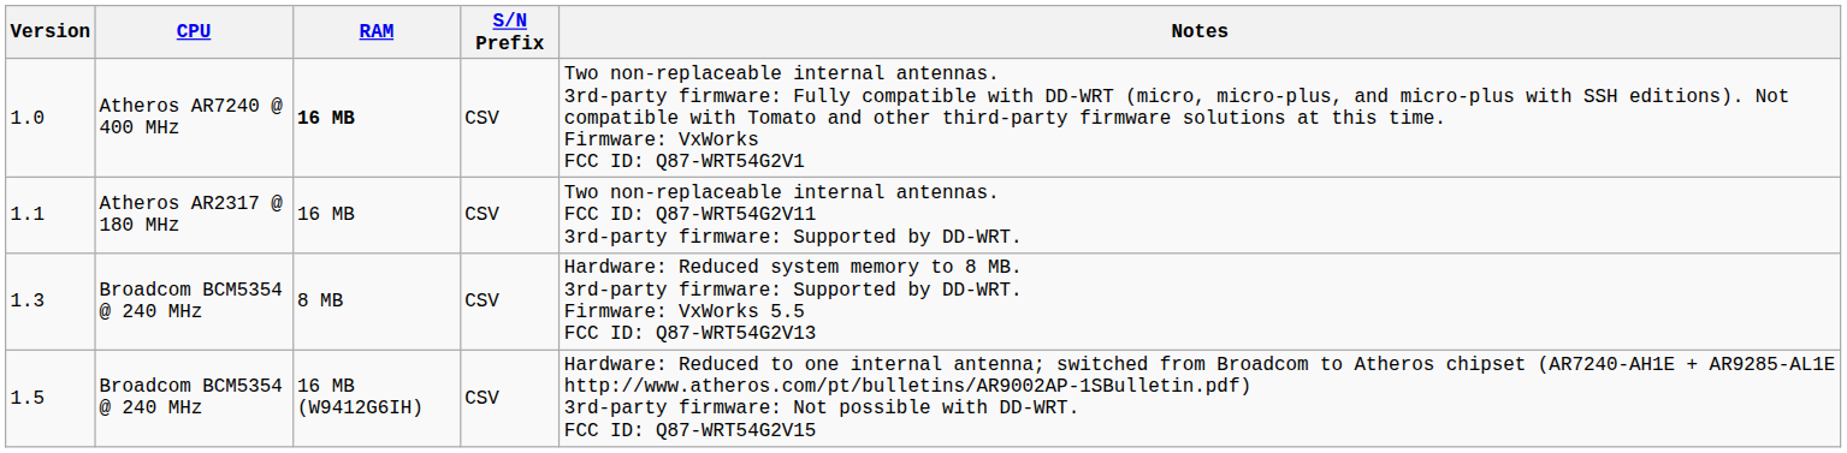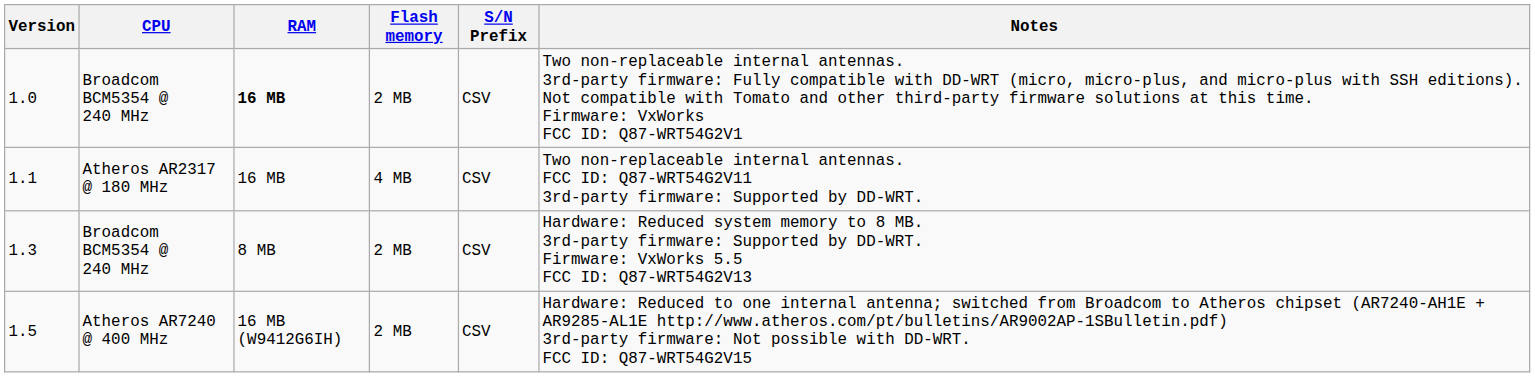+ column: Flash memory | 2 MB | 4 MB | 2 MB | 2 MB
1.0 | CPU: Atheros AR7240 @ 400 MHz -> Broadcom BCM5354 @ 240 MHz
1.5 | CPU: Broadcom BCM5354 @ 240 MHz -> Atheros AR7240 @ 400 MHz
